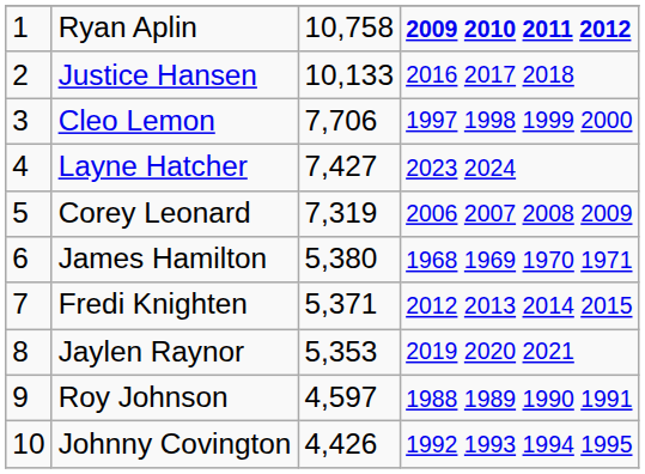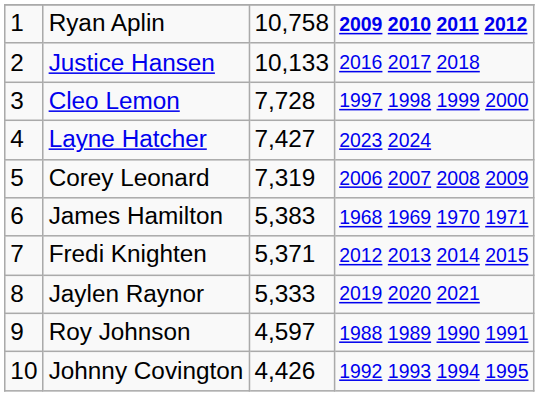Cleo Lemon | column 3: 7,706 -> 7,728
James Hamilton | column 3: 5,380 -> 5,383
Jaylen Raynor | column 3: 5,353 -> 5,333
